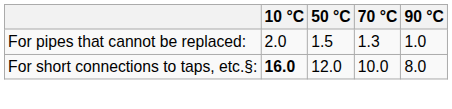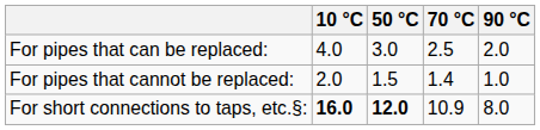+ row: For pipes that can be replaced: | 4.0 | 3.0 | 2.5 | 2.0
For pipes that cannot be replaced: | 70 °C: 1.3 -> 1.4
For short connections to taps, etc.§: | 50 °C: normal -> bold
For short connections to taps, etc.§: | 70 °C: 10.0 -> 10.9
